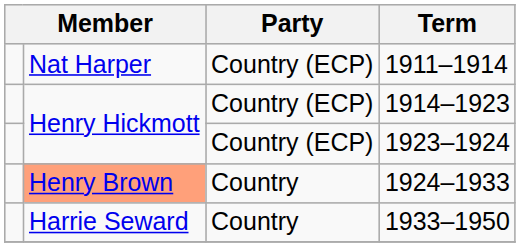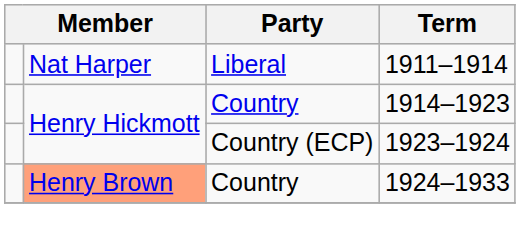1911–1914 | Party: Country (ECP) -> Liberal
1914–1923 | Party: Country (ECP) -> Country
- row: Harrie Seward | Country | 1933–1950
